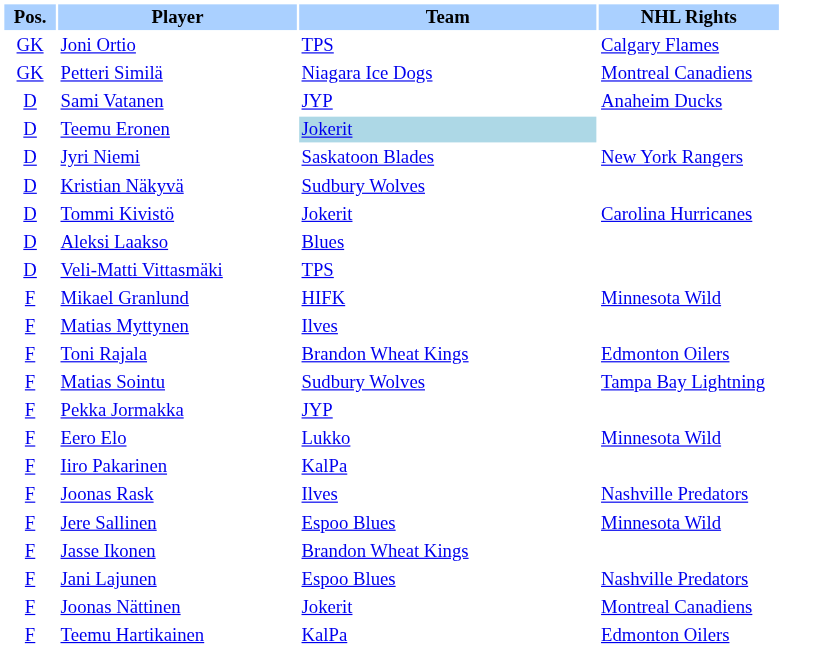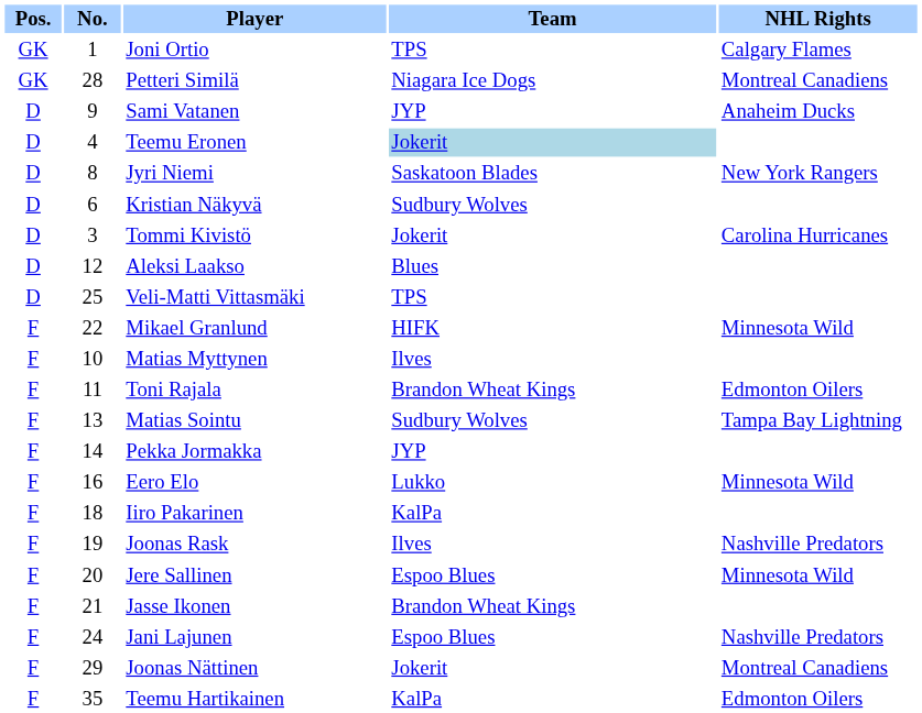+ column: No. | 1 | 28 | 9 | 4 | 8 | 6 | 3 | 12 | 25 | 22 | 10 | 11 | 13 | 14 | 16 | 18 | 19 | 20 | 21 | 24 | 29 | 35
